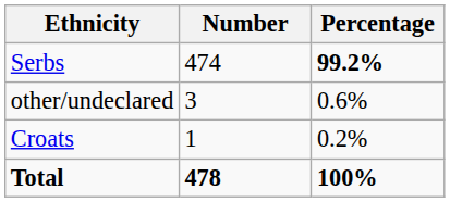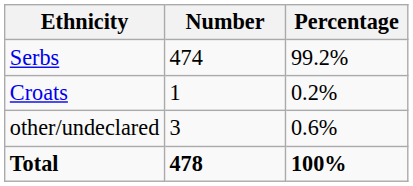Serbs | Percentage: bold -> normal
rows swapped: Croats <-> other/undeclared
